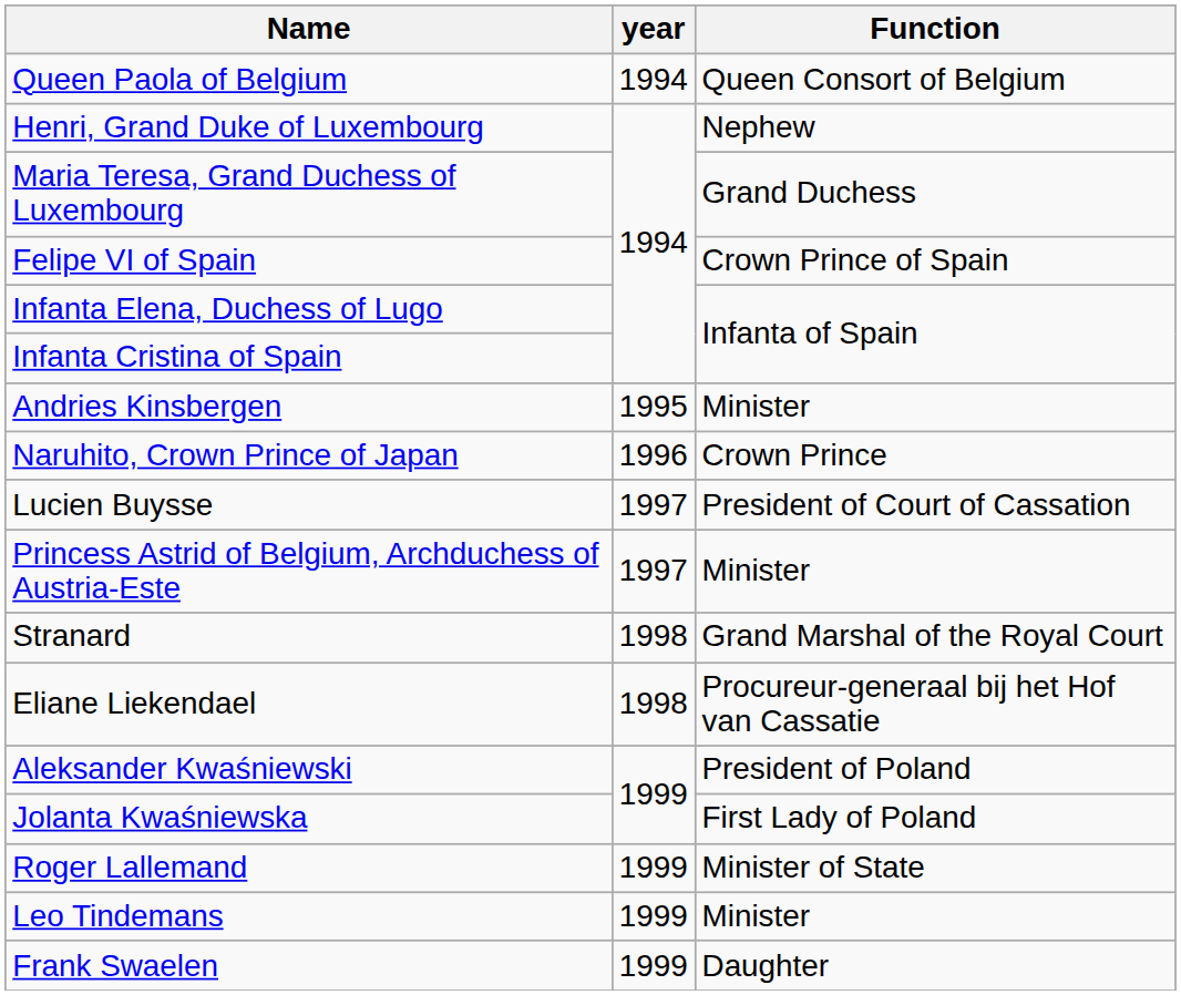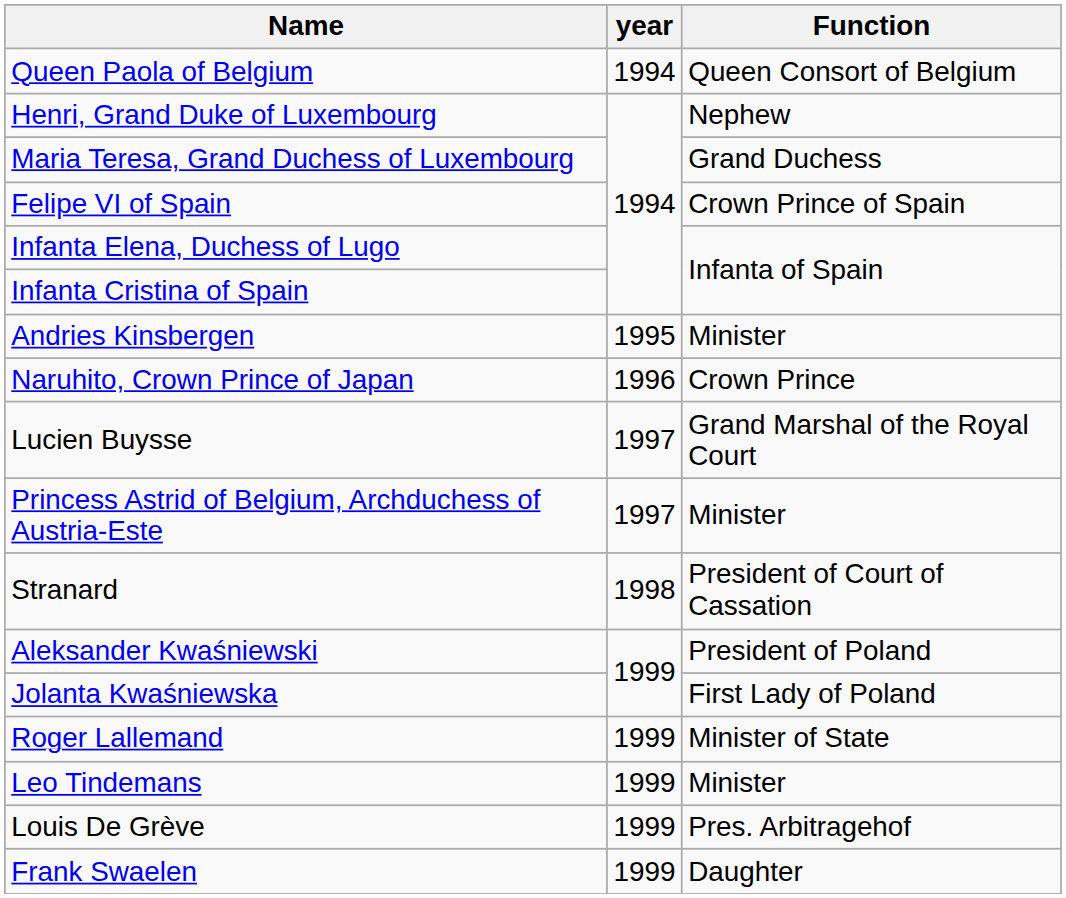Lucien Buysse | Function: President of Court of Cassation -> Grand Marshal of the Royal Court
Stranard | Function: Grand Marshal of the Royal Court -> President of Court of Cassation
- row: Eliane Liekendael | 1998 | Procureur-generaal bij het Hof van Cassatie
+ row: Louis De Grève | 1999 | Pres. Arbitragehof
